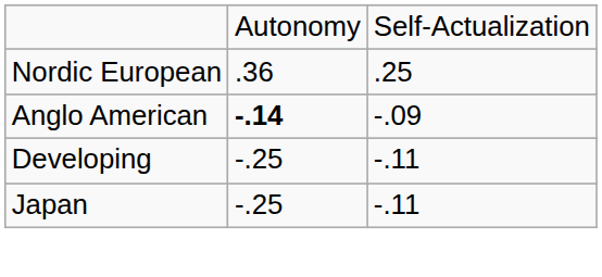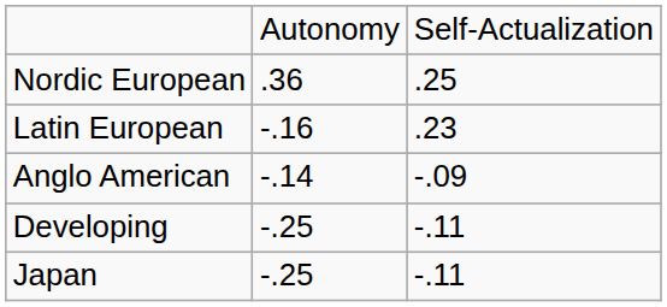+ row: Latin European | -.16 | .23
Anglo American | column 2: bold -> normal
